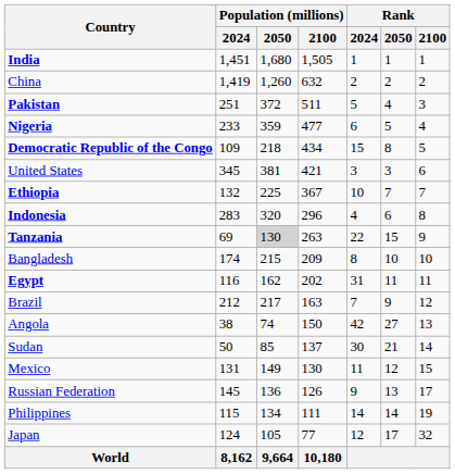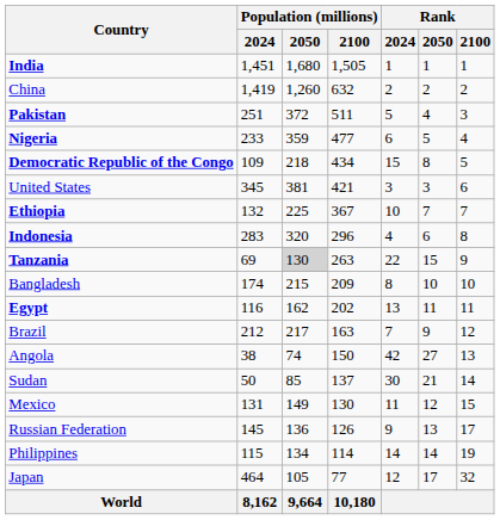Egypt | Rank / 2024: 31 -> 13
Philippines | Population (millions) / 2100: 111 -> 114
Japan | Population (millions) / 2024: 124 -> 464
